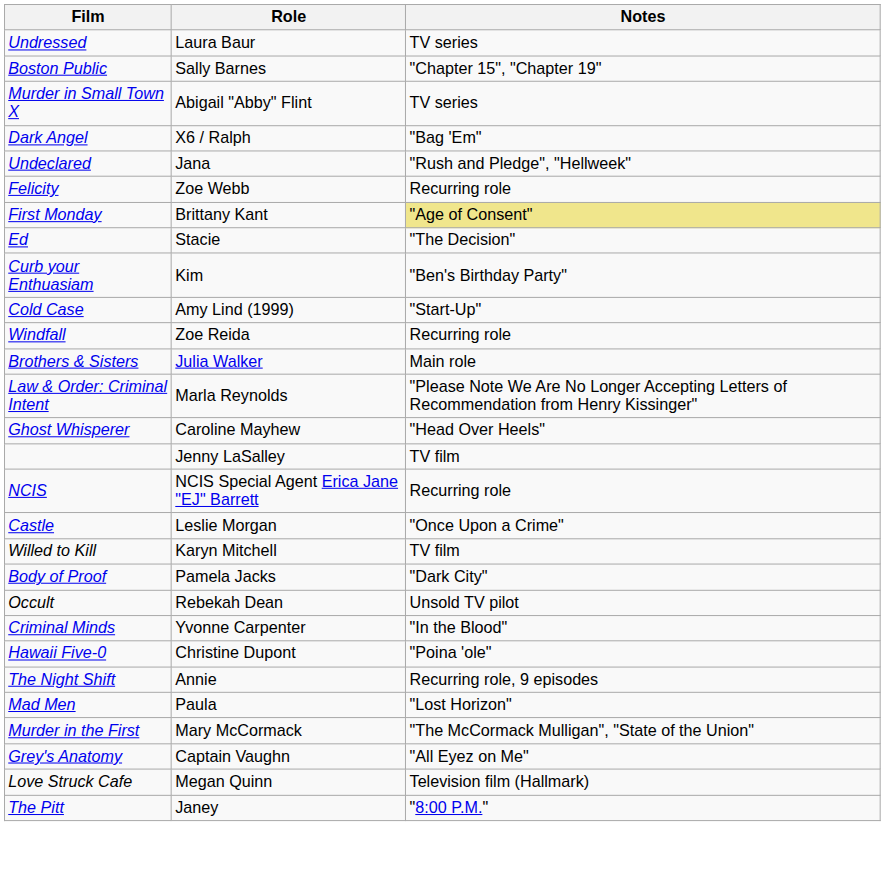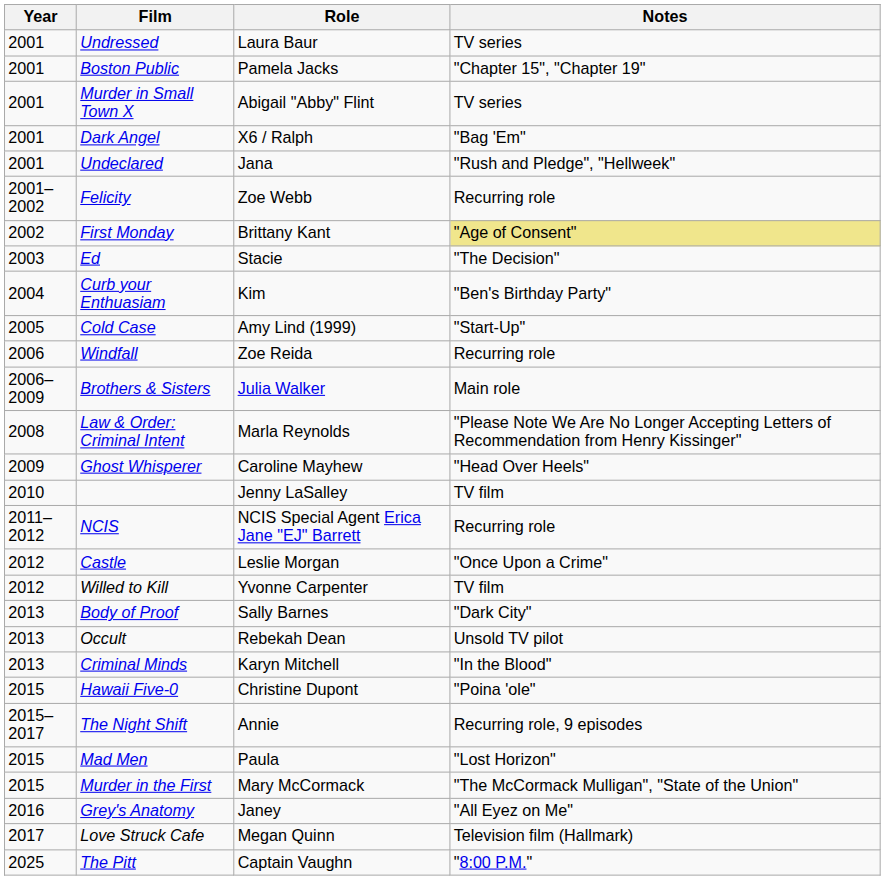+ column: Year | 2001 | 2001 | 2001 | 2001 | 2001 | 2001–2002 | 2002 | 2003 | 2004 | 2005 | 2006 | 2006–2009 | 2008 | 2009 | 2010 | 2011–2012 | 2012 | 2012 | 2013 | 2013 | 2013 | 2015 | 2015–2017 | 2015 | 2015 | 2016 | 2017 | 2025
Boston Public | Role: Sally Barnes -> Pamela Jacks
Willed to Kill | Role: Karyn Mitchell -> Yvonne Carpenter
Body of Proof | Role: Pamela Jacks -> Sally Barnes
Criminal Minds | Role: Yvonne Carpenter -> Karyn Mitchell
Grey's Anatomy | Role: Captain Vaughn -> Janey
The Pitt | Role: Janey -> Captain Vaughn
